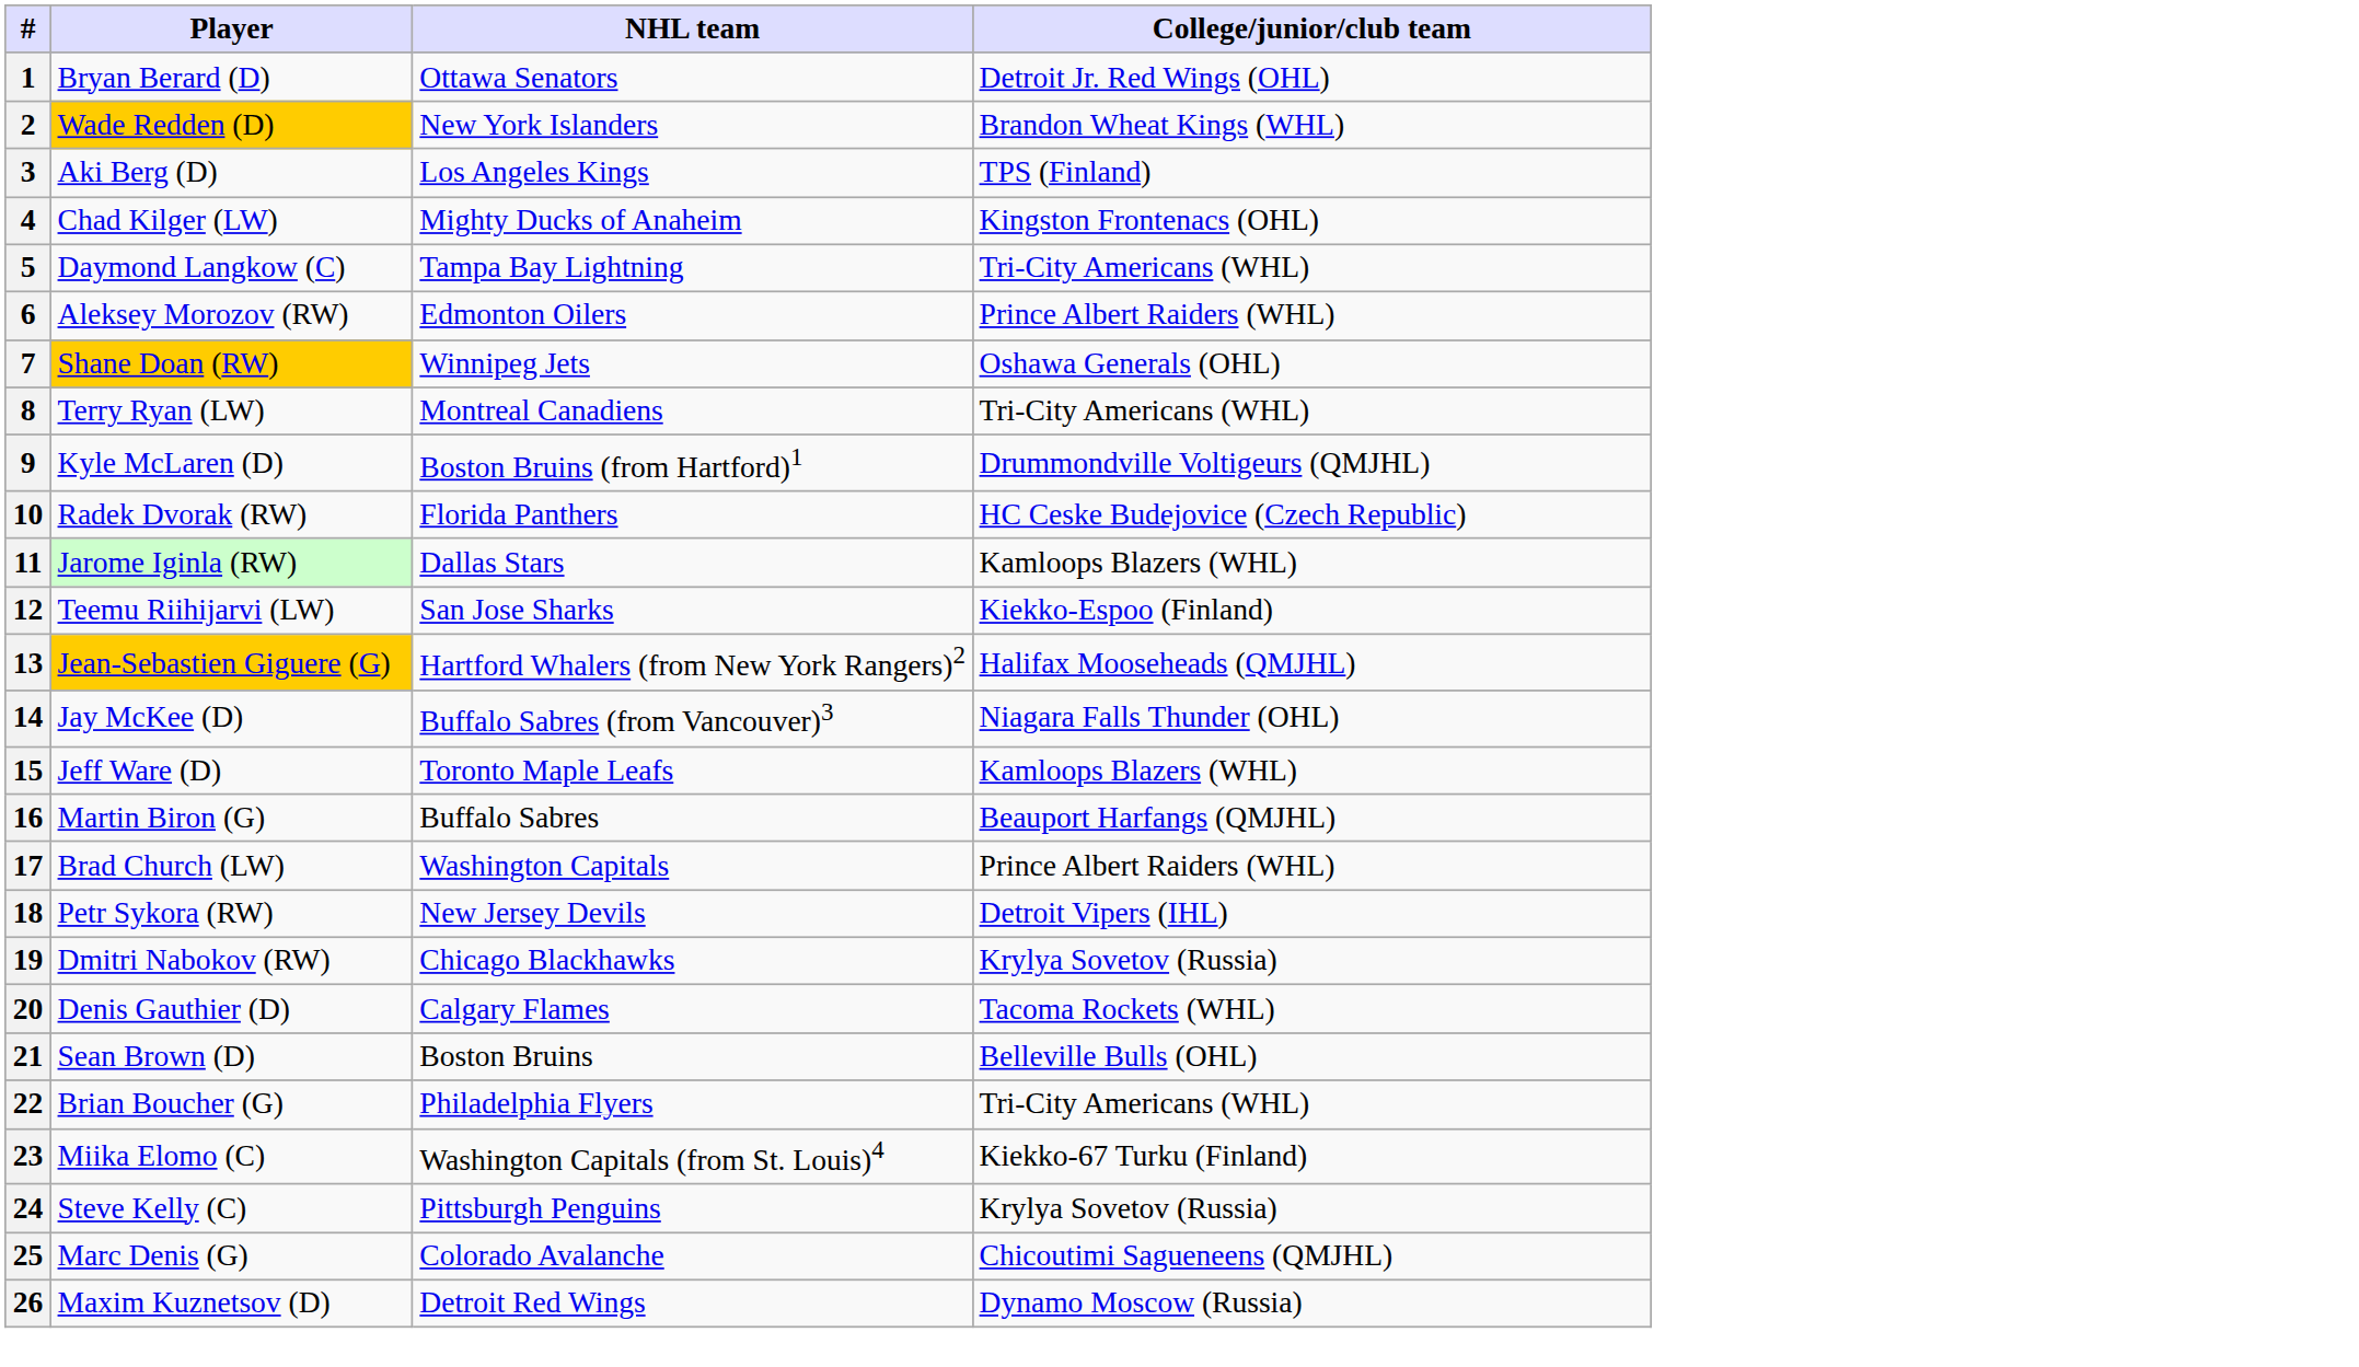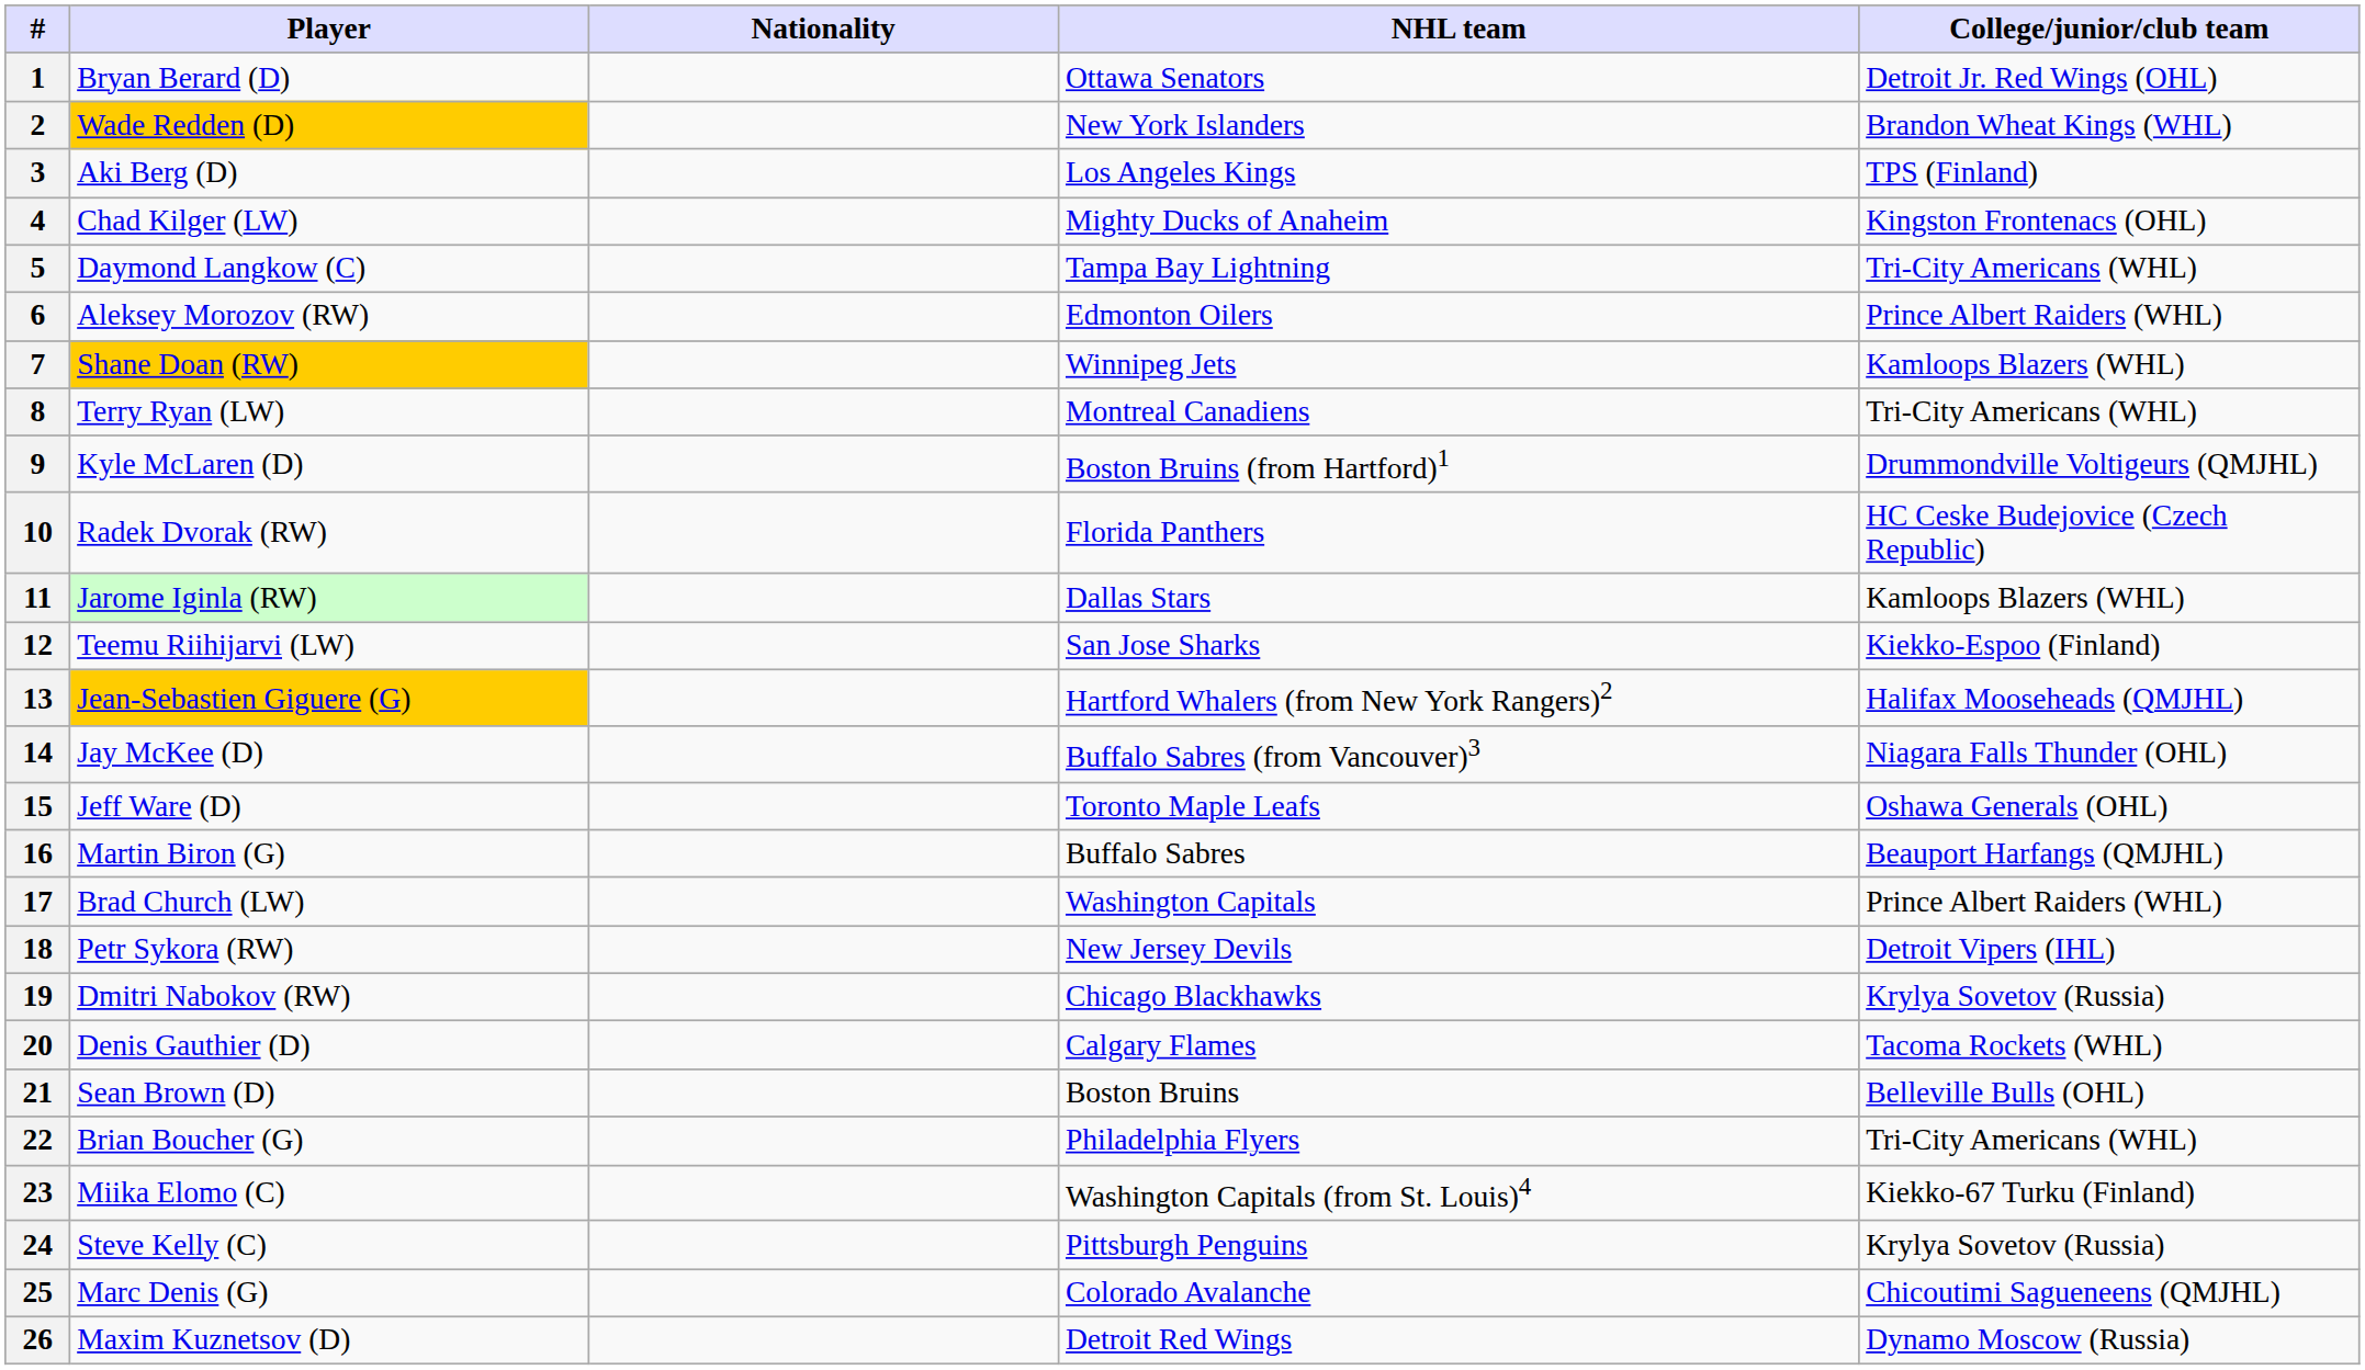+ column: Nationality
7 | College/junior/club team: Oshawa Generals (OHL) -> Kamloops Blazers (WHL)
15 | College/junior/club team: Kamloops Blazers (WHL) -> Oshawa Generals (OHL)
